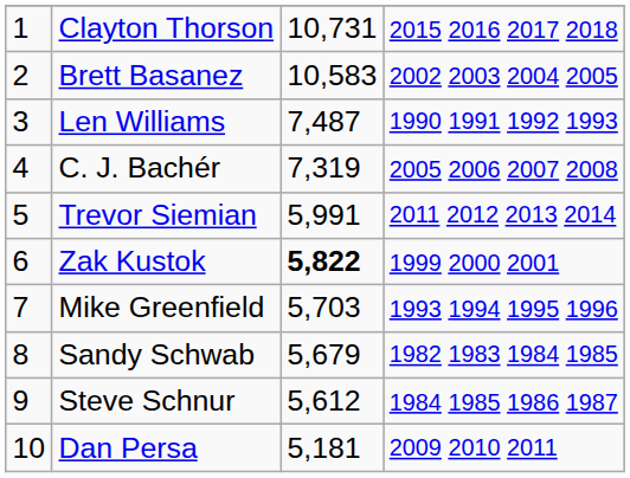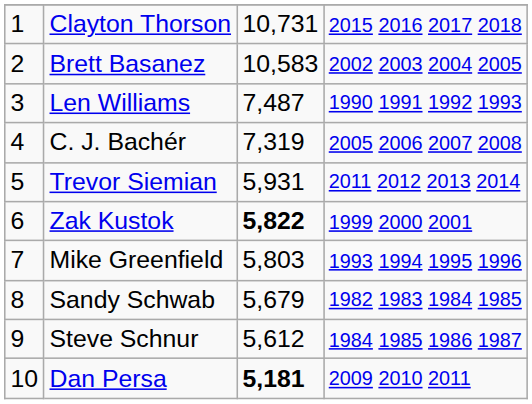Trevor Siemian | column 3: 5,991 -> 5,931
Mike Greenfield | column 3: 5,703 -> 5,803
Dan Persa | column 3: normal -> bold
